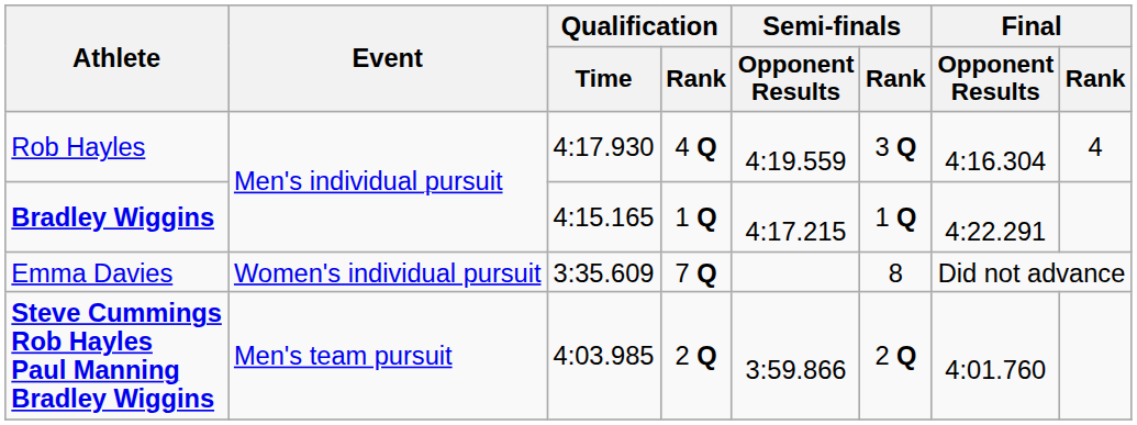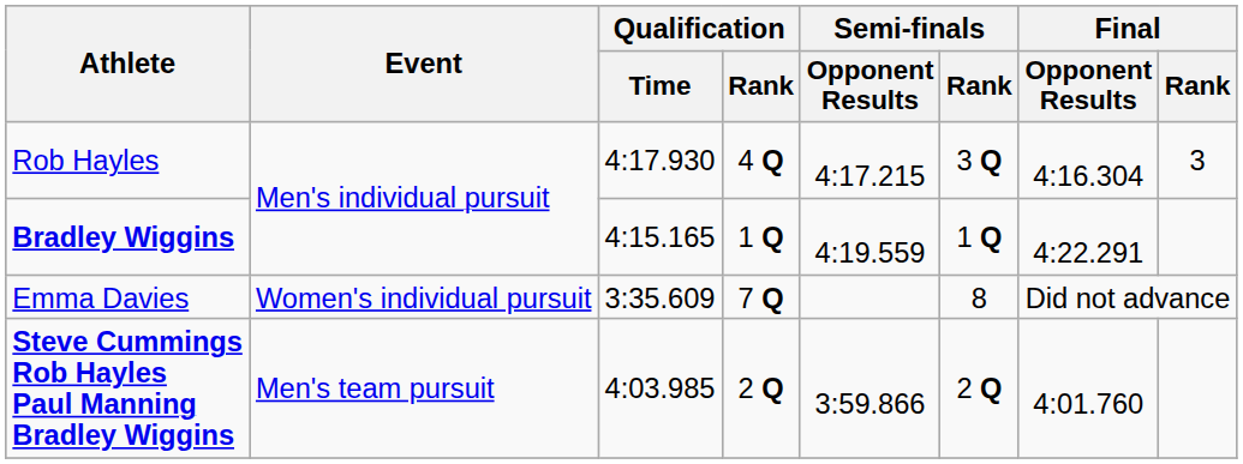Rob Hayles | Semi-finals / Opponent Results: 4:19.559 -> 4:17.215
Rob Hayles | Final / Rank: 4 -> 3
Bradley Wiggins | Semi-finals / Opponent Results: 4:17.215 -> 4:19.559
